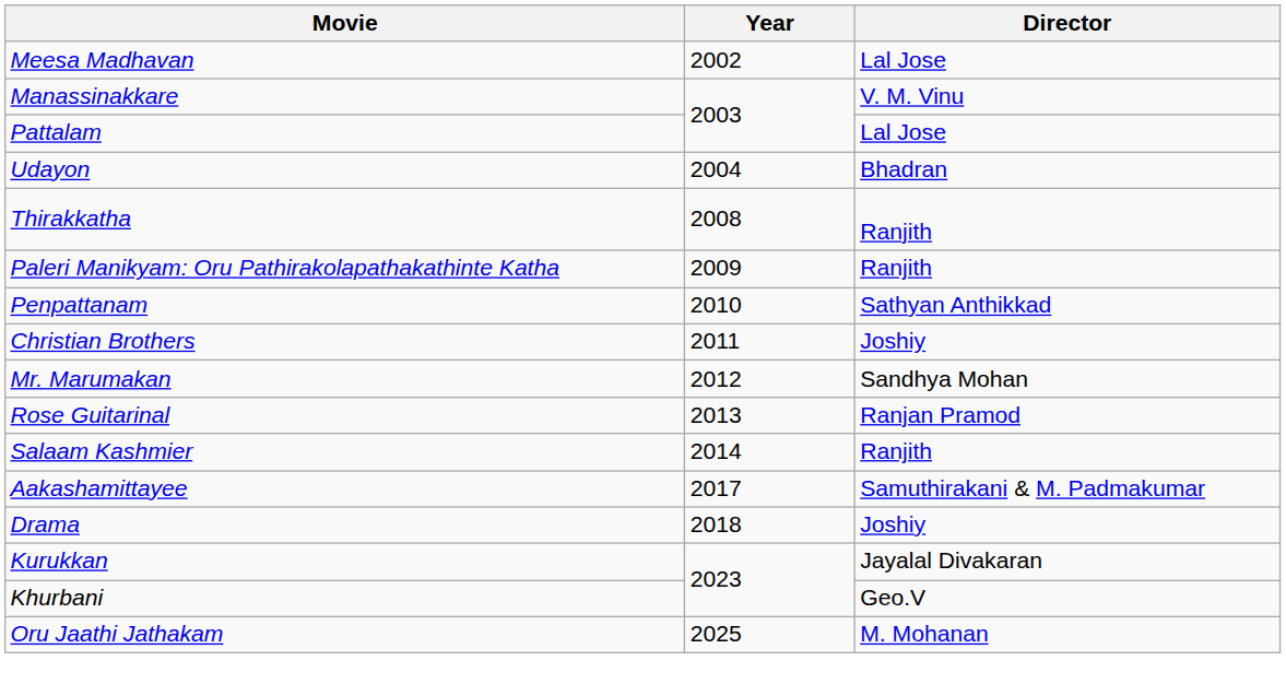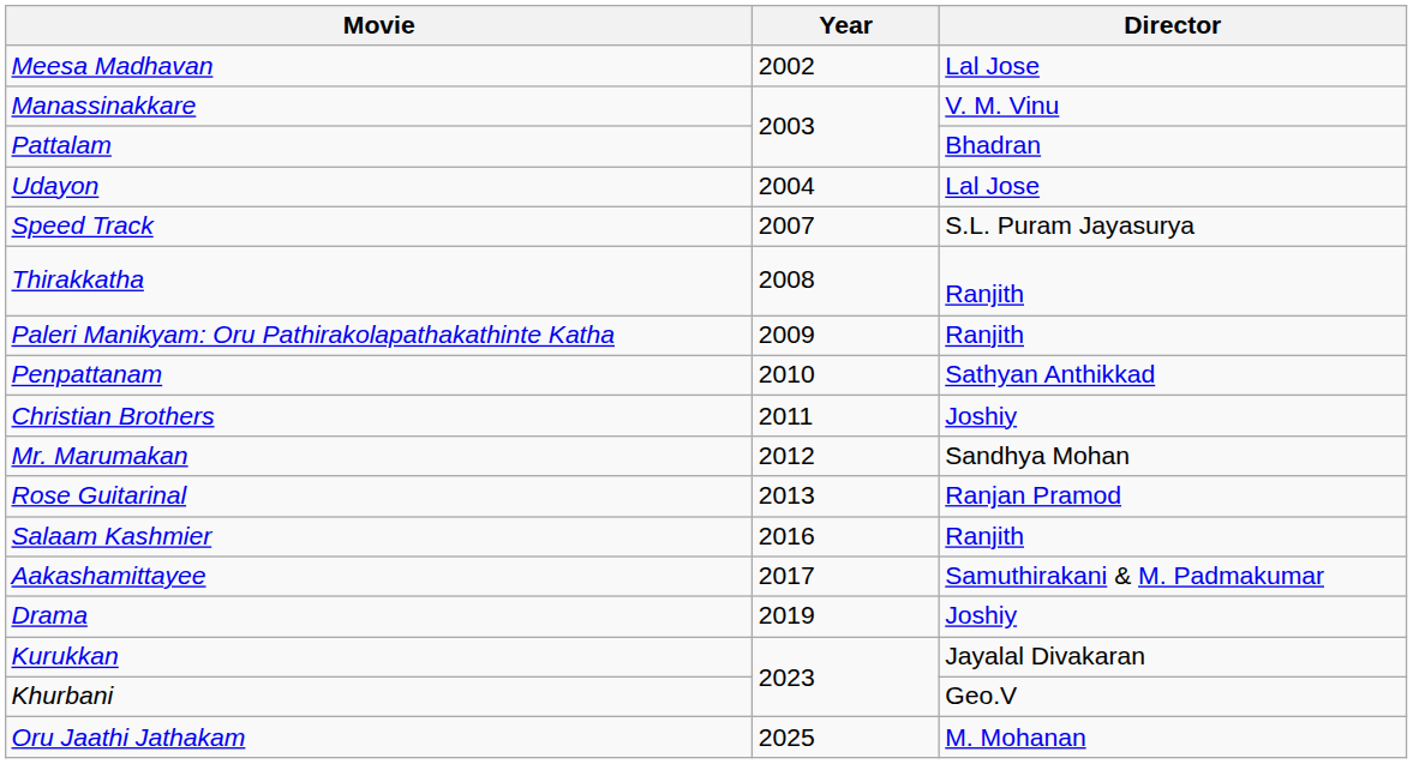Pattalam | Director: Lal Jose -> Bhadran
Udayon | Director: Bhadran -> Lal Jose
+ row: Speed Track | 2007 | S.L. Puram Jayasurya
Salaam Kashmier | Year: 2014 -> 2016
Drama | Year: 2018 -> 2019
